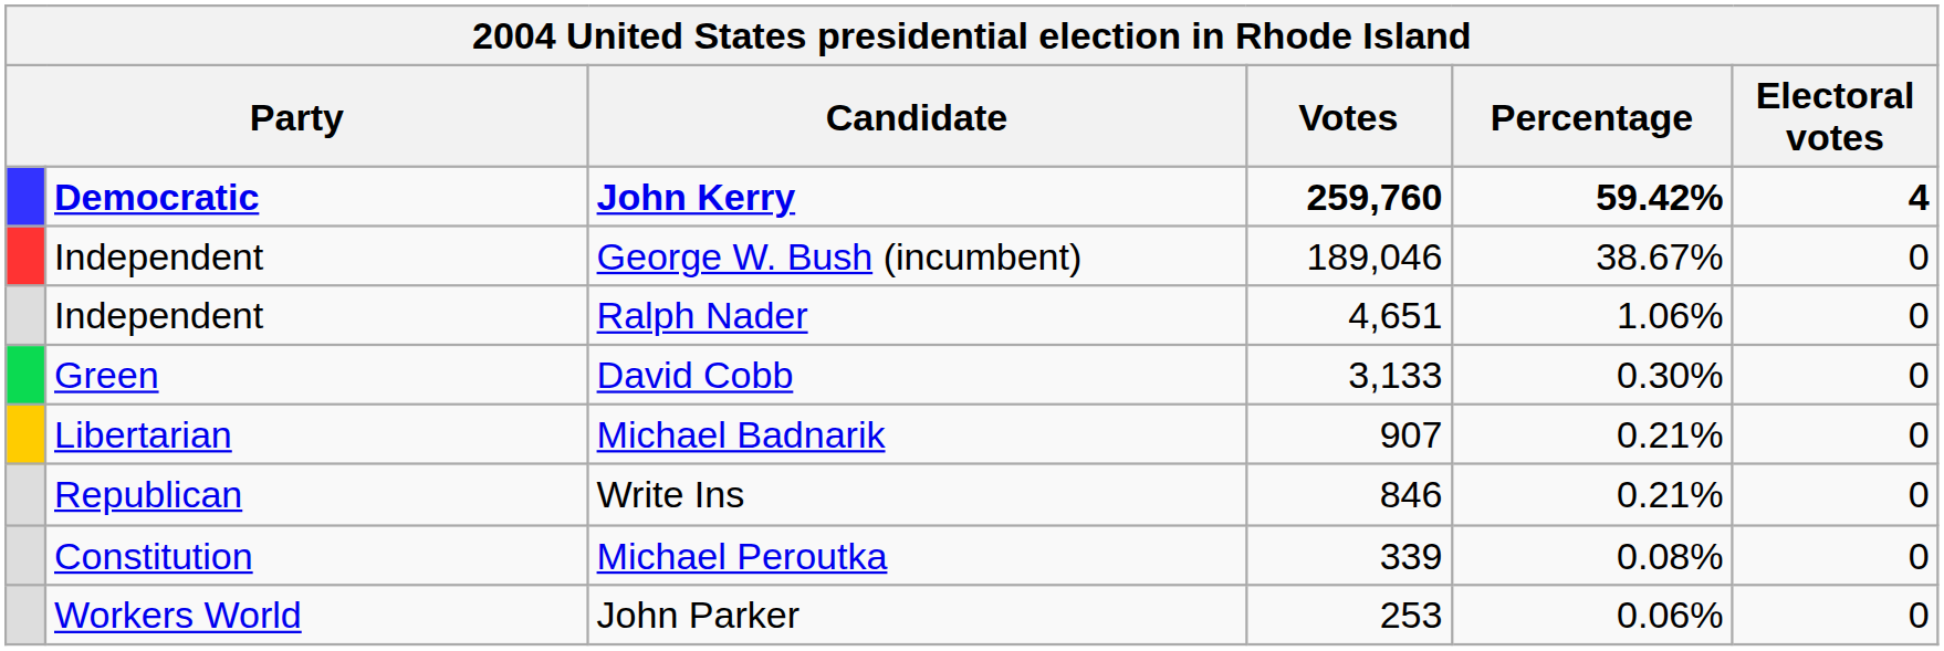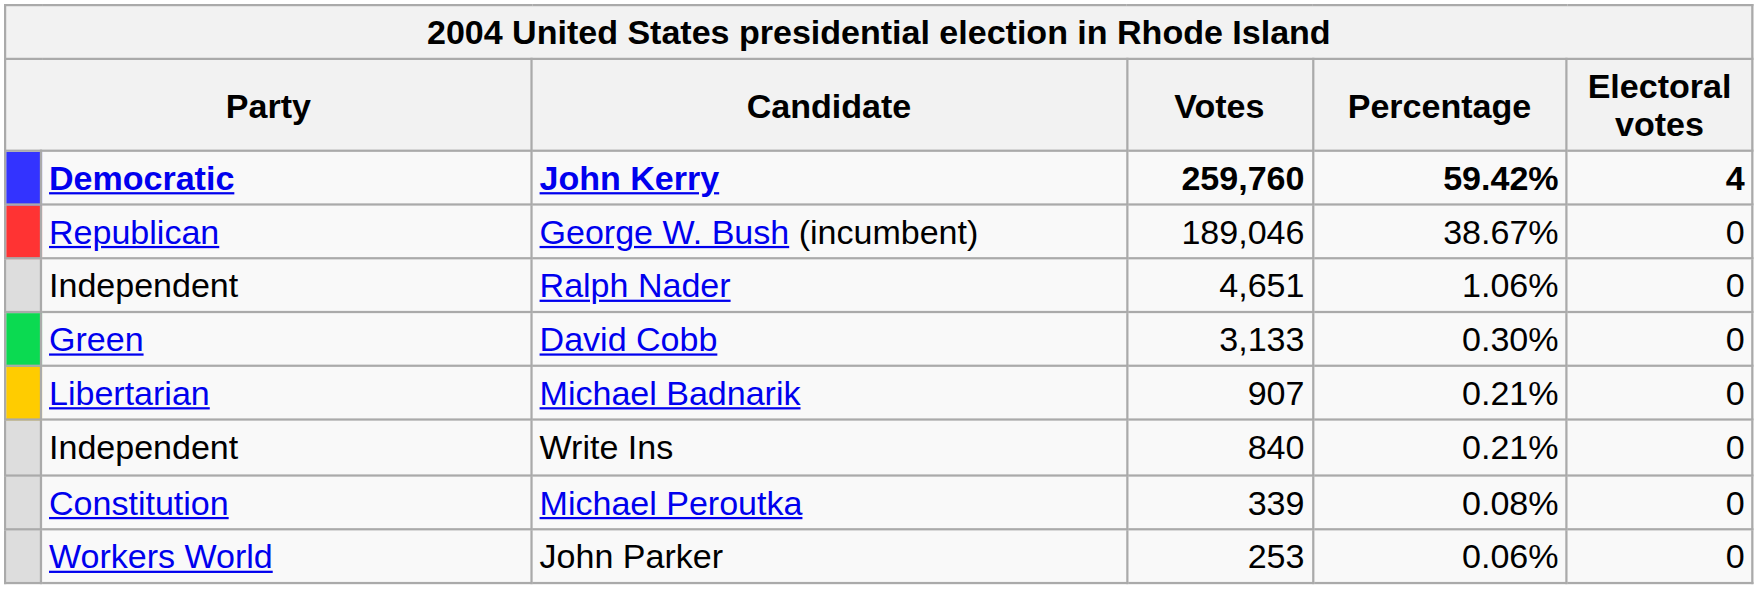George W. Bush (incumbent) | column 2: Independent -> Republican
Write Ins | column 2: Republican -> Independent
Write Ins | Votes: 846 -> 840
